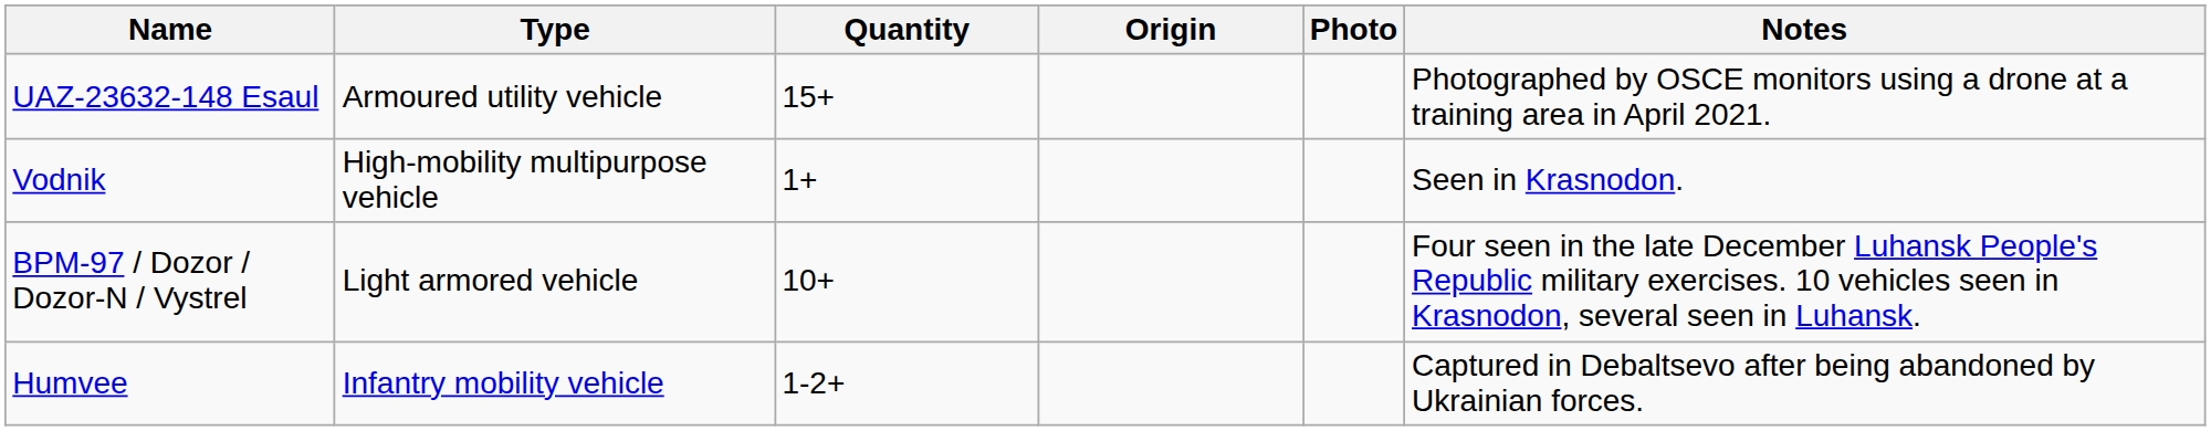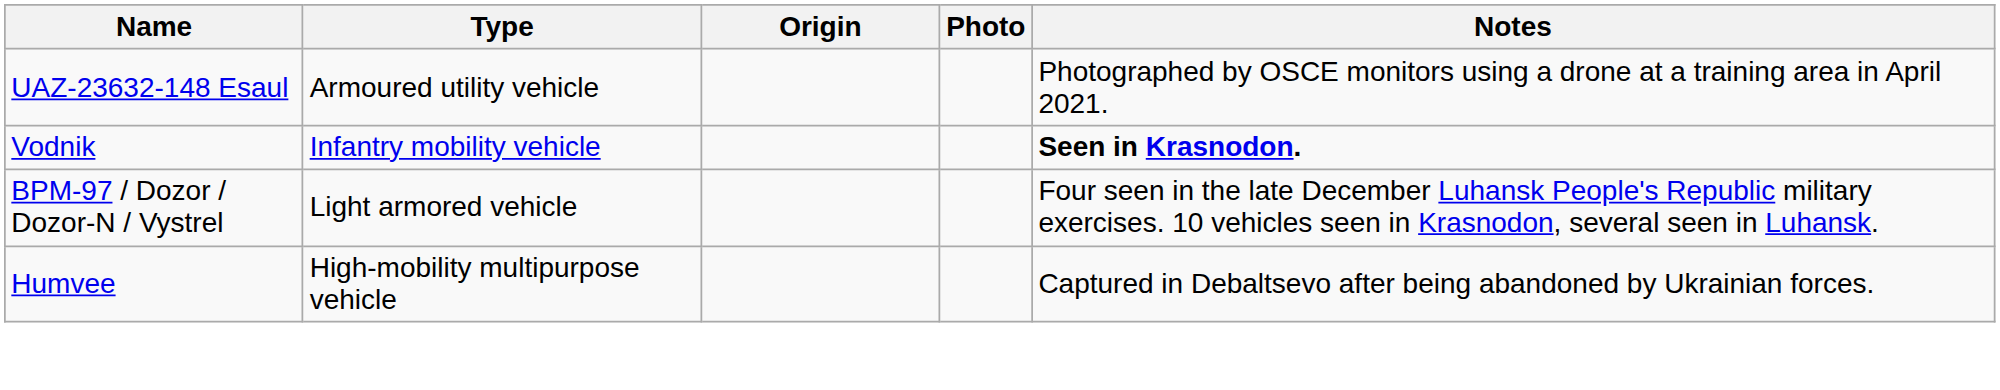- column: Quantity | 15+ | 1+ | 10+ | 1-2+
Vodnik | Type: High-mobility multipurpose vehicle -> Infantry mobility vehicle
Vodnik | Notes: normal -> bold
Humvee | Type: Infantry mobility vehicle -> High-mobility multipurpose vehicle
